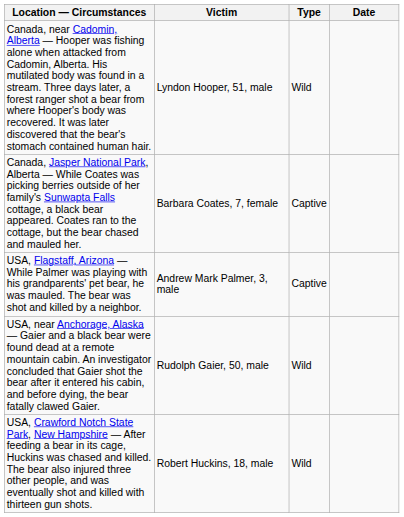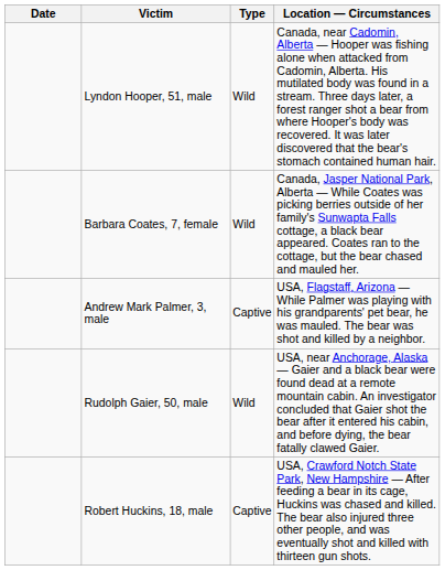columns swapped: Date <-> Location — Circumstances
Barbara Coates, 7, female | Type: Captive -> Wild
Robert Huckins, 18, male | Type: Wild -> Captive
